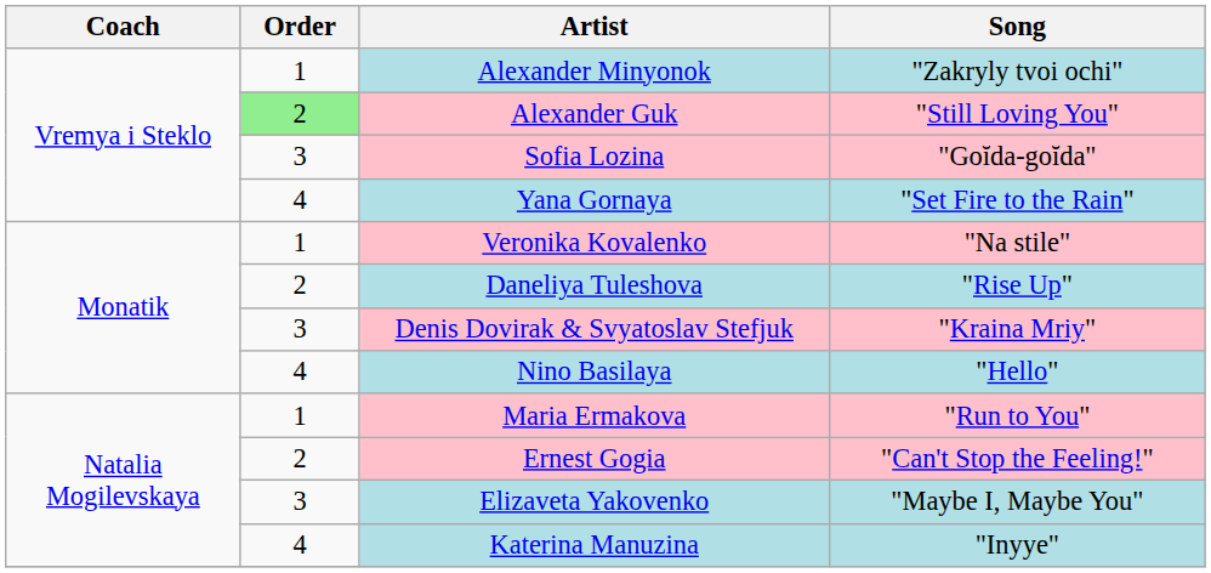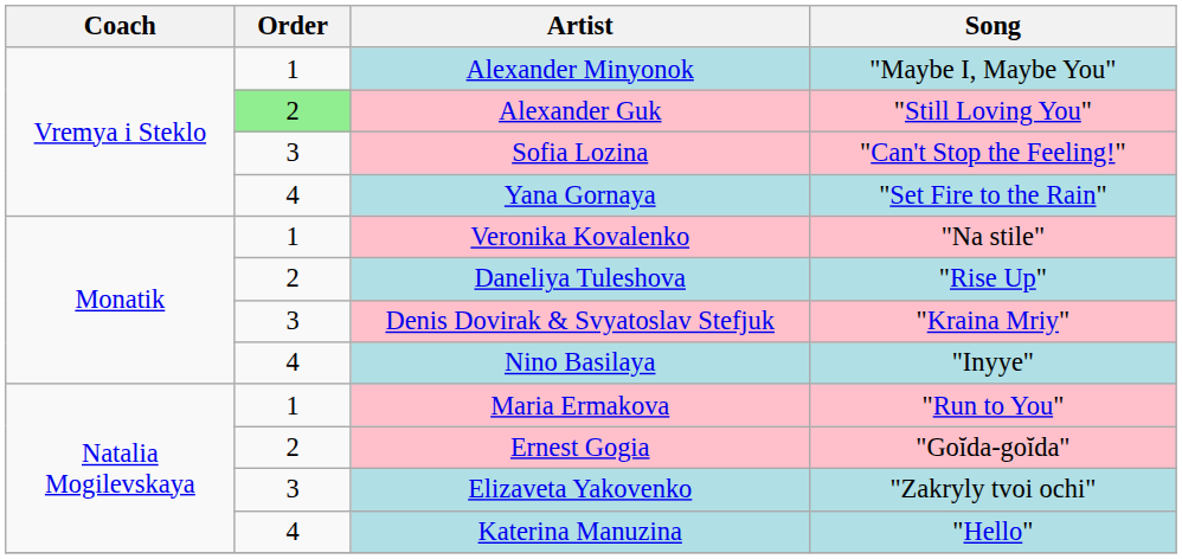Alexander Minyonok | Song: "Zakryly tvoi ochi" -> "Maybe I, Maybe You"
Sofia Lozina | Song: "Goĭda-goĭda" -> "Can't Stop the Feeling!"
Nino Basilaya | Song: "Hello" -> "Inyye"
Ernest Gogia | Song: "Can't Stop the Feeling!" -> "Goĭda-goĭda"
Elizaveta Yakovenko | Song: "Maybe I, Maybe You" -> "Zakryly tvoi ochi"
Katerina Manuzina | Song: "Inyye" -> "Hello"
